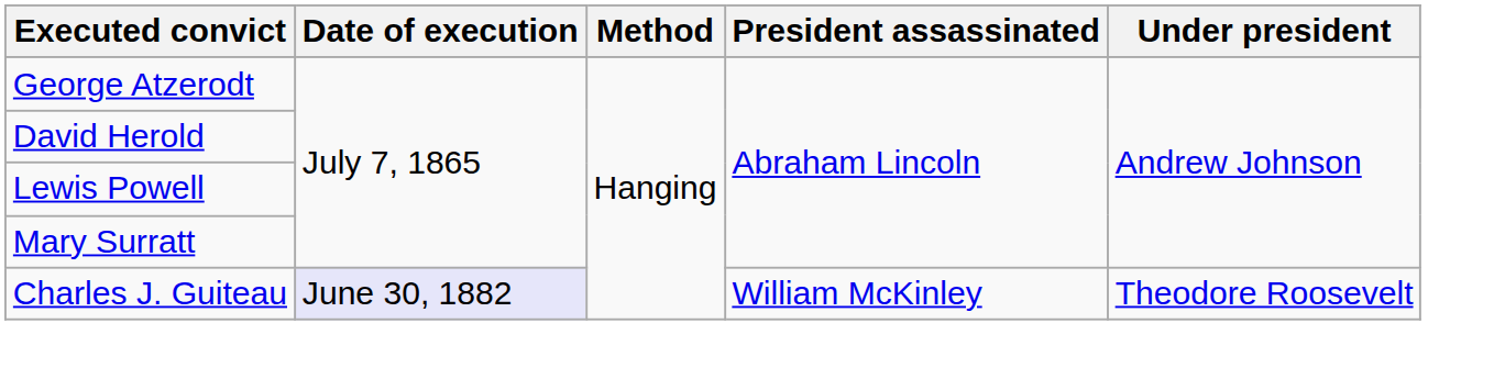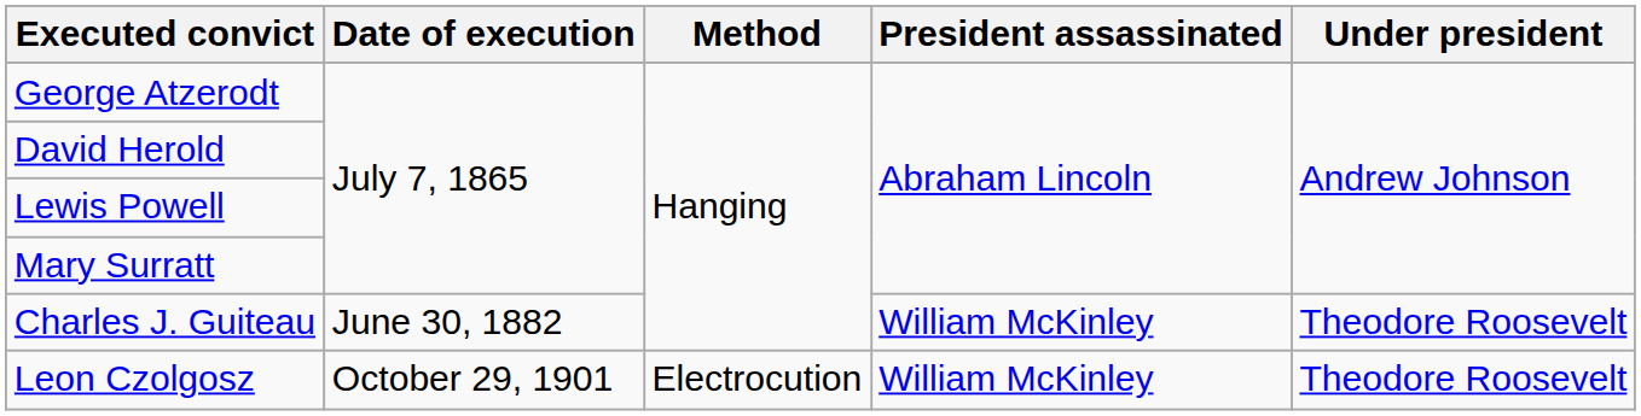Charles J. Guiteau | Date of execution: lavender background -> no background
+ row: Leon Czolgosz | October 29, 1901 | Electrocution | William McKinley | Theodore Roosevelt
